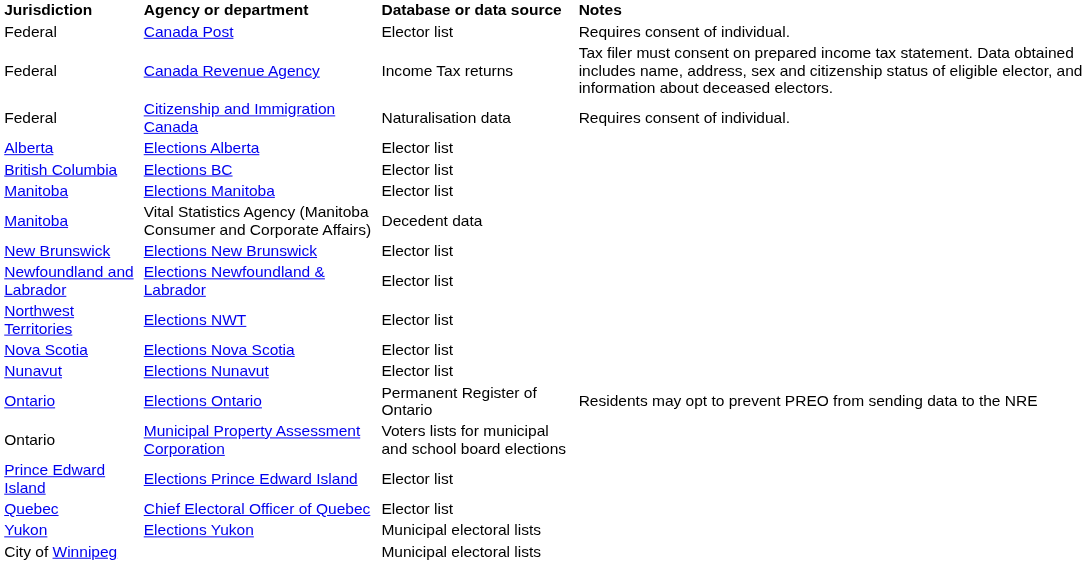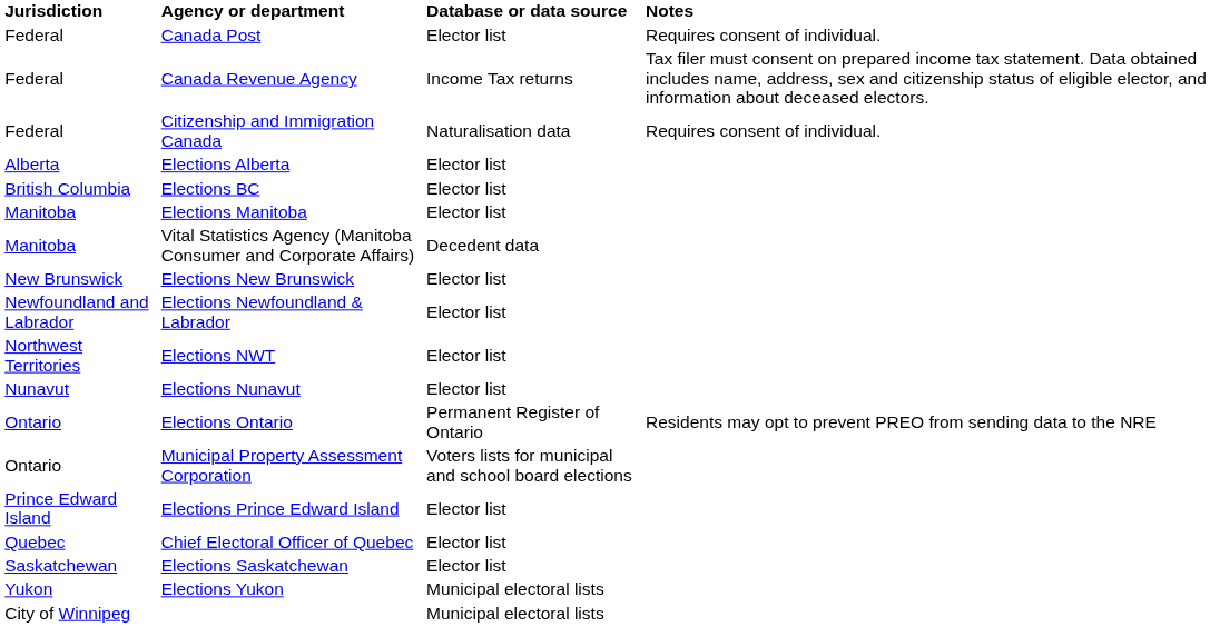- row: Nova Scotia | Elections Nova Scotia | Elector list
+ row: Saskatchewan | Elections Saskatchewan | Elector list
